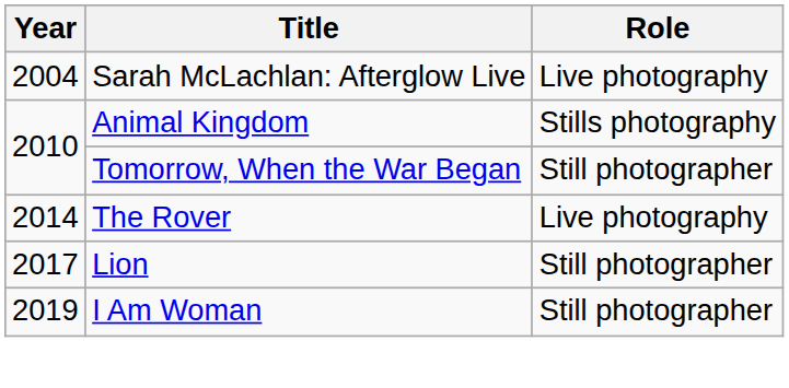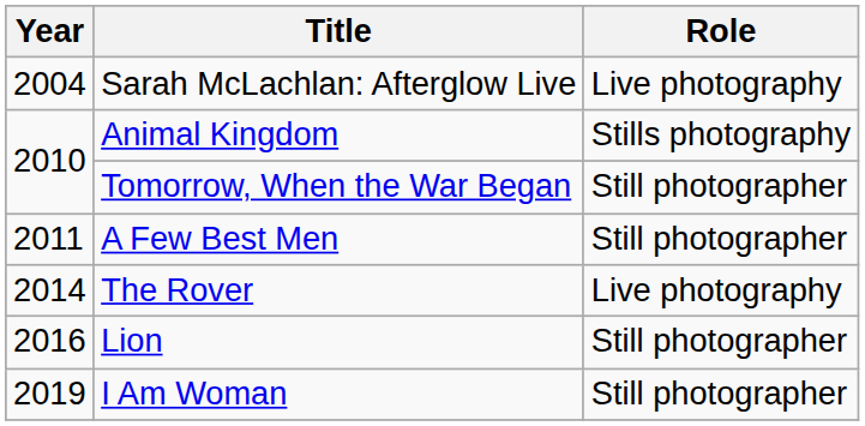+ row: 2011 | A Few Best Men | Still photographer
Lion | Year: 2017 -> 2016
